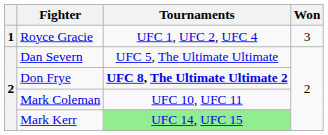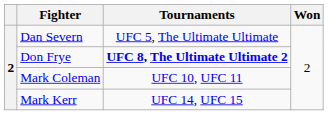- row: 1 | Royce Gracie | UFC 1, UFC 2, UFC 4 | 3
Mark Kerr | Tournaments: lightgreen background -> no background
